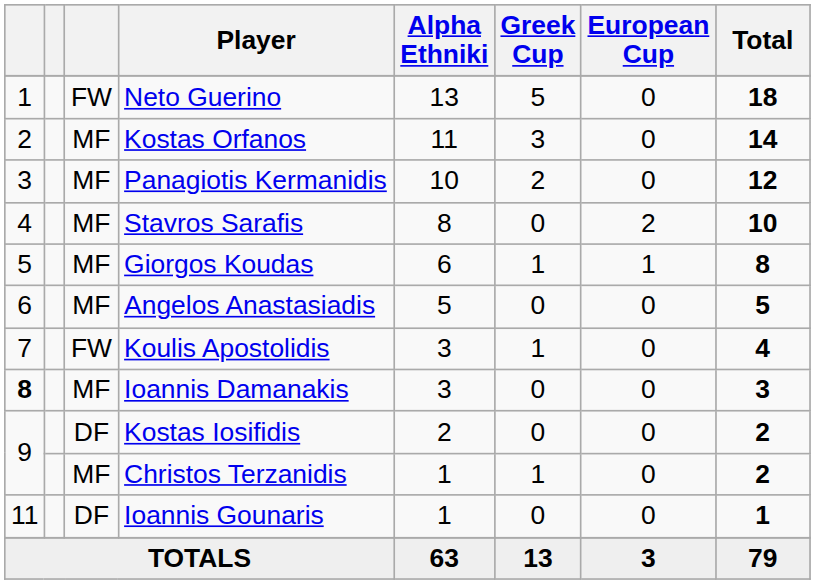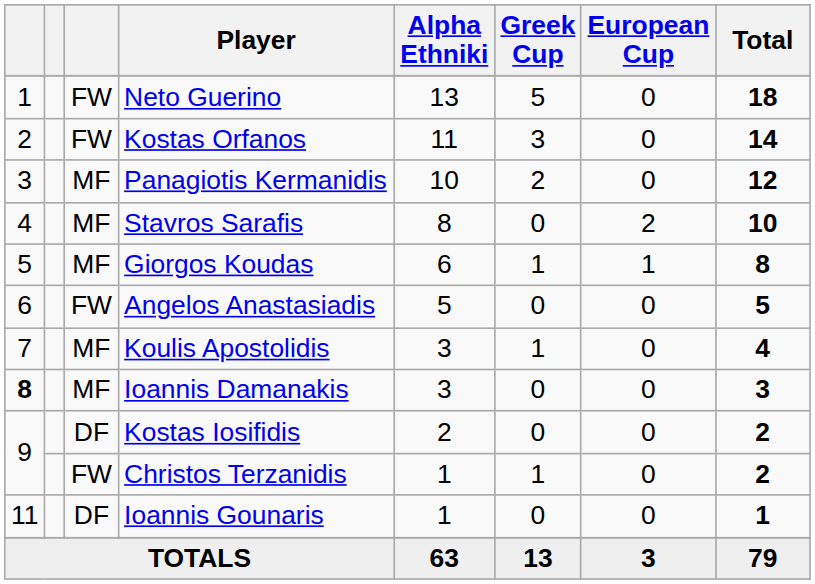Kostas Orfanos | column 3: MF -> FW
Angelos Anastasiadis | column 3: MF -> FW
Koulis Apostolidis | column 3: FW -> MF
Christos Terzanidis | column 3: MF -> FW
